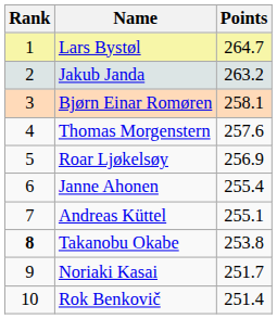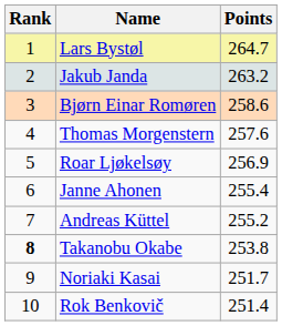Bjørn Einar Romøren | Points: 258.1 -> 258.6
Andreas Küttel | Points: 255.1 -> 255.2
